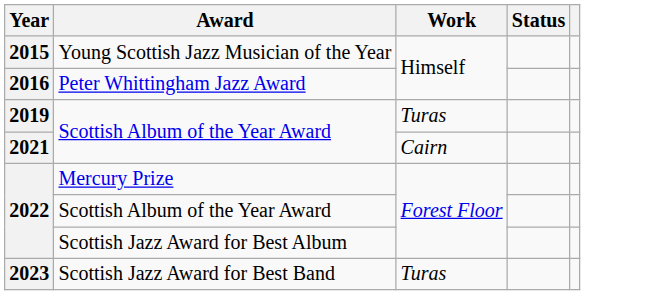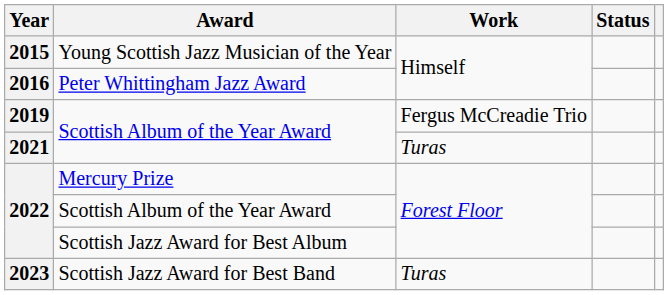2019 | Work: Turas -> Fergus McCreadie Trio
2021 | Work: Cairn -> Turas
